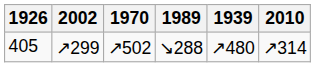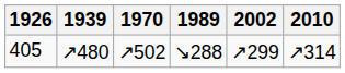columns swapped: 1939 <-> 2002
